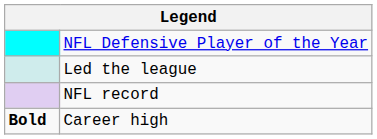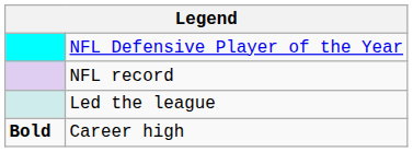rows swapped: NFL record <-> Led the league
